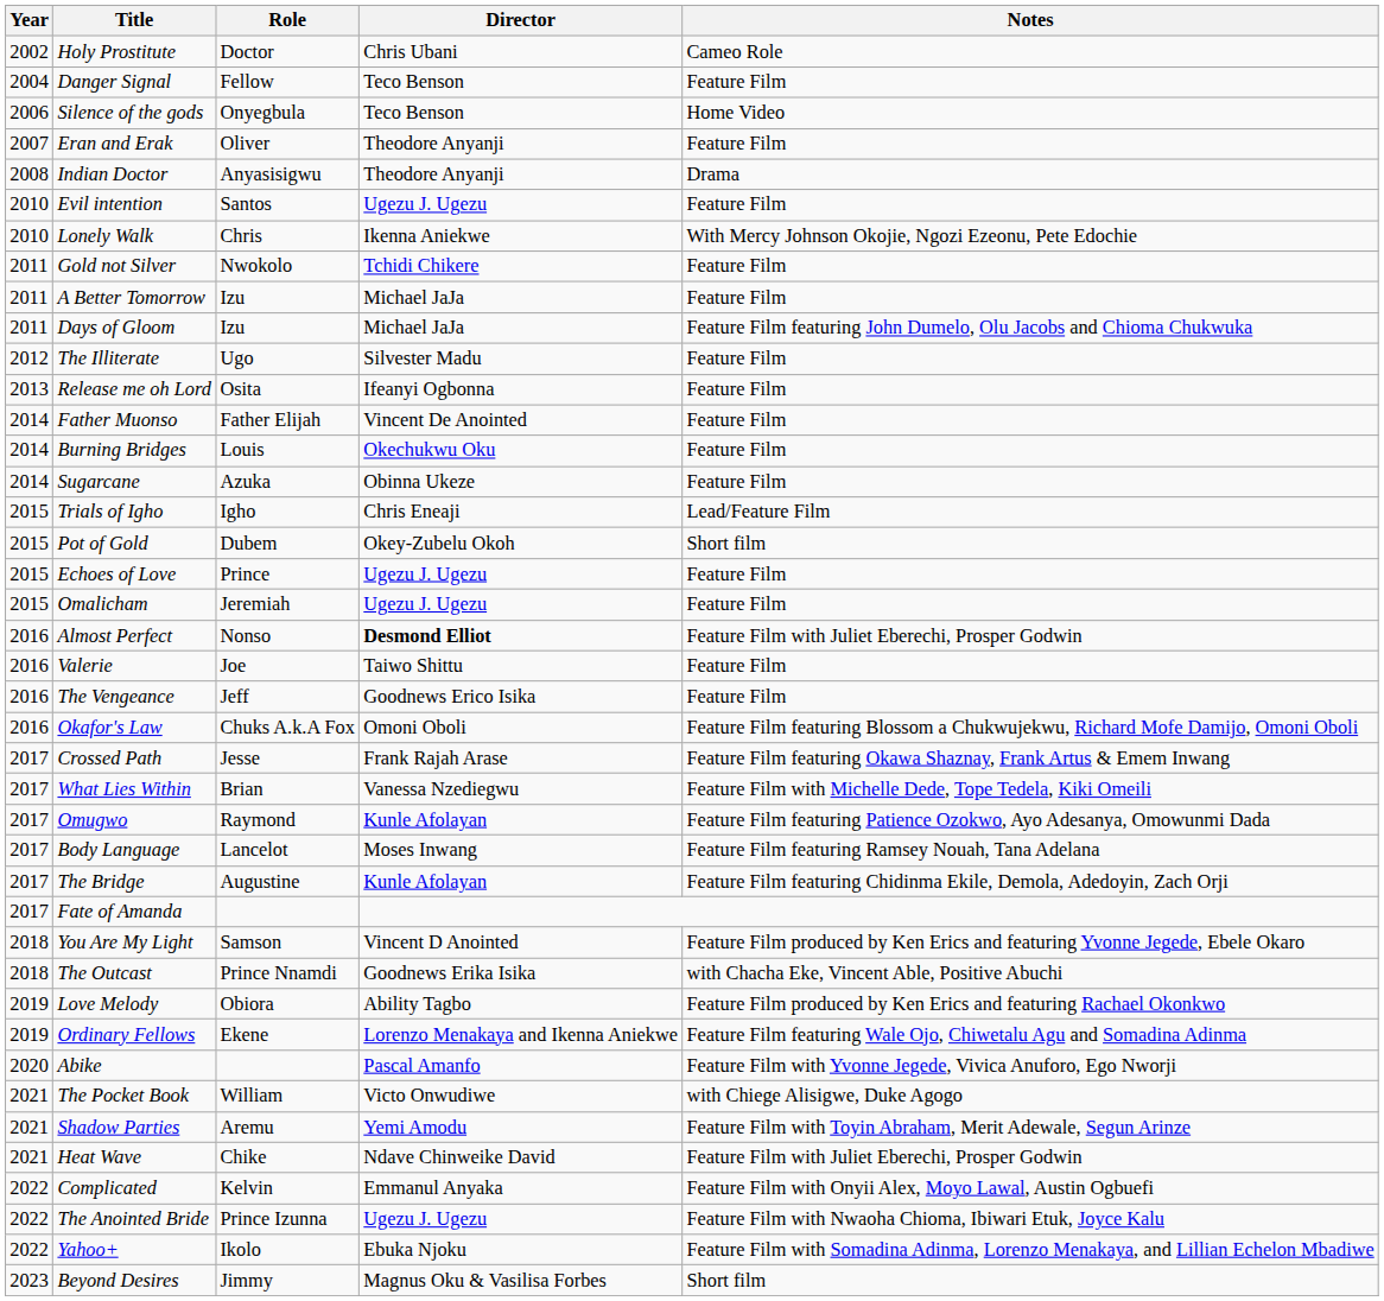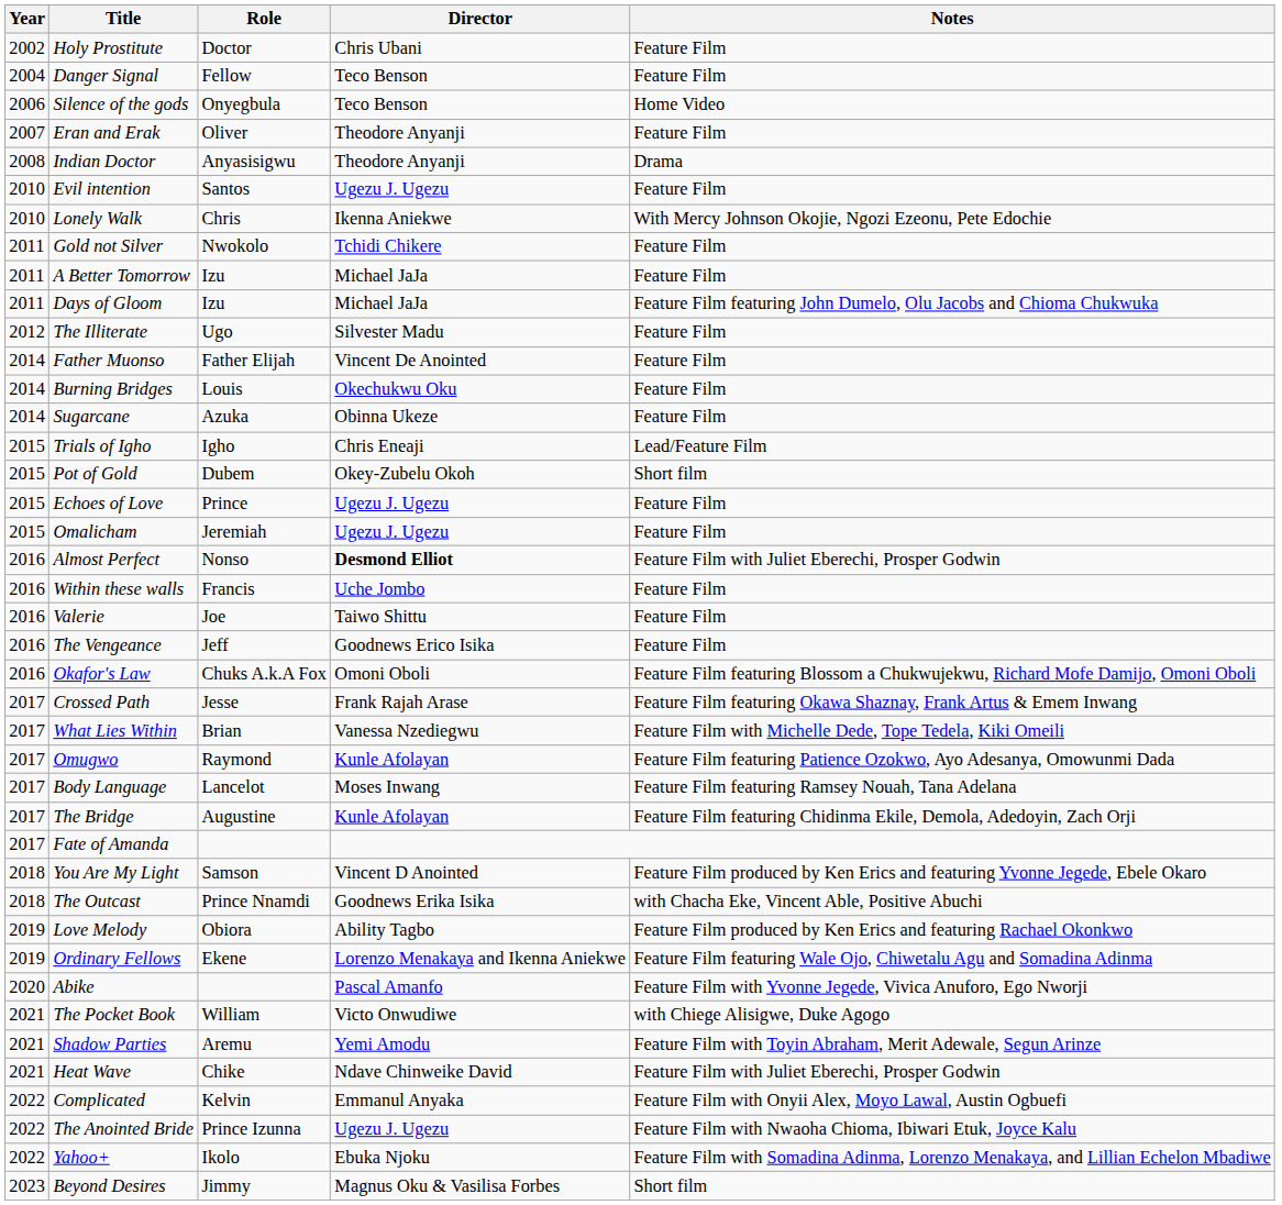Holy Prostitute | Notes: Cameo Role -> Feature Film
- row: 2013 | Release me oh Lord | Osita | Ifeanyi Ogbonna | Feature Film
+ row: 2016 | Within these walls | Francis | Uche Jombo | Feature Film
